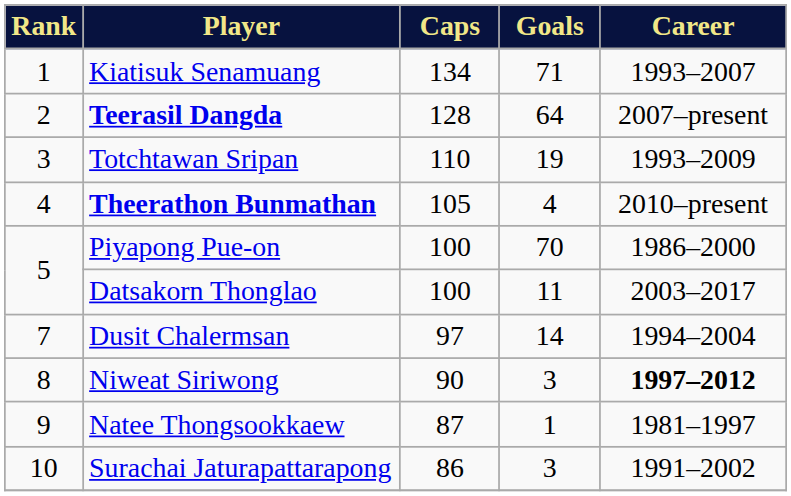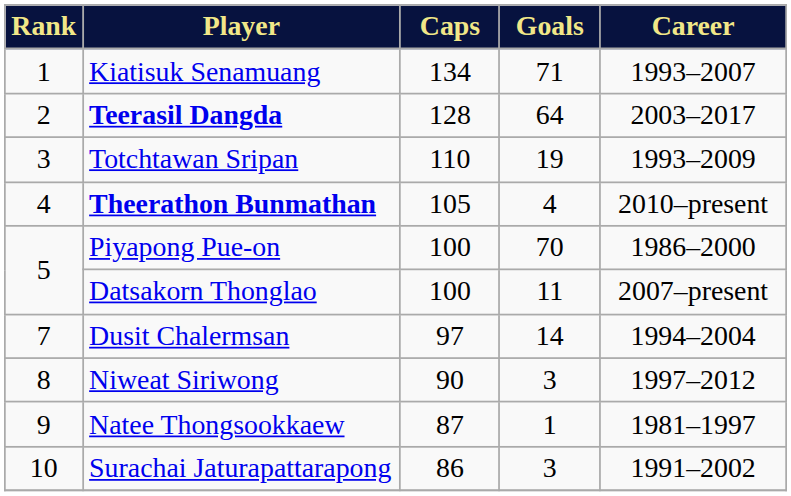Teerasil Dangda | Career: 2007–present -> 2003–2017
Datsakorn Thonglao | Career: 2003–2017 -> 2007–present
Niweat Siriwong | Career: bold -> normal
